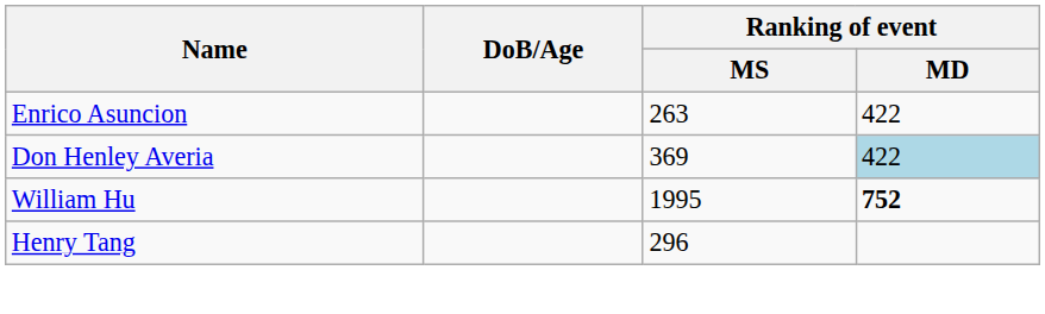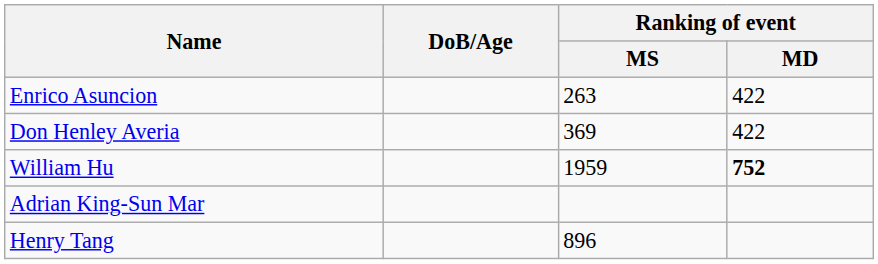Don Henley Averia | Ranking of event / MD: lightblue background -> no background
William Hu | Ranking of event / MS: 1995 -> 1959
+ row: Adrian King-Sun Mar
Henry Tang | Ranking of event / MS: 296 -> 896
